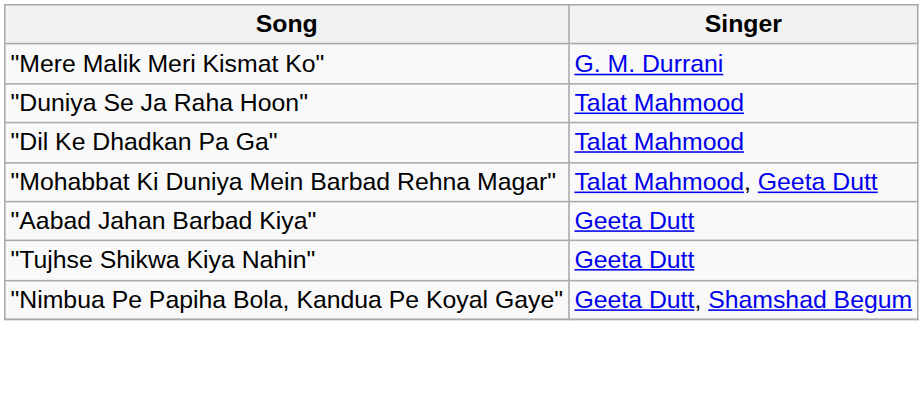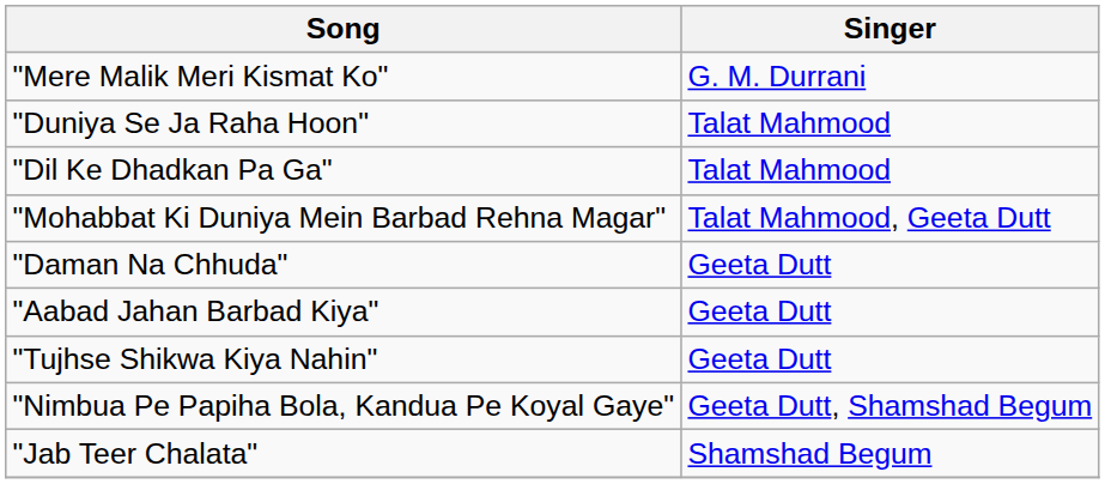+ row: "Daman Na Chhuda" | Geeta Dutt
+ row: "Jab Teer Chalata" | Shamshad Begum
